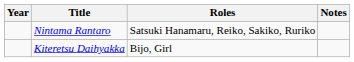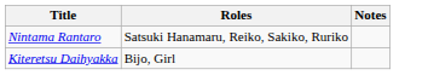- column: Year
